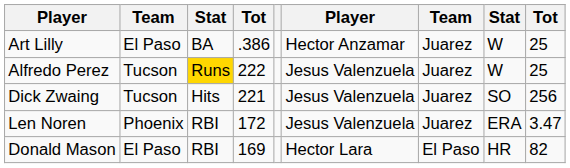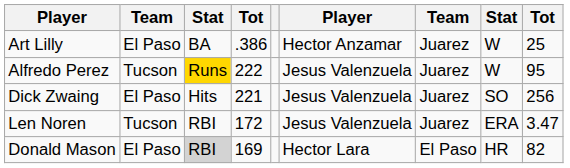Alfredo Perez | column 9: 25 -> 95
Dick Zwaing | column 2: Tucson -> El Paso
Len Noren | column 2: Phoenix -> Tucson
Donald Mason | column 3: no background -> lightgrey background
